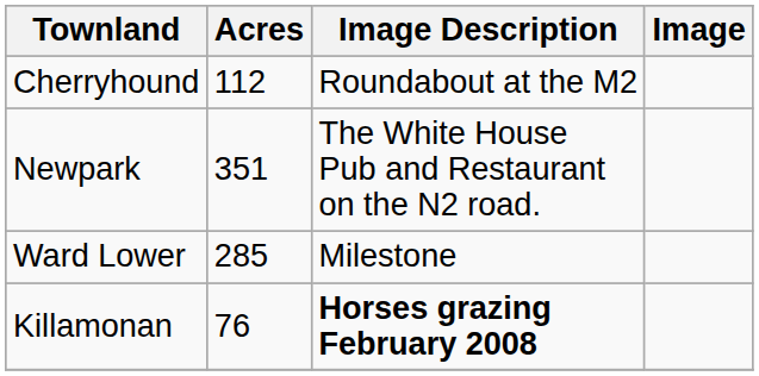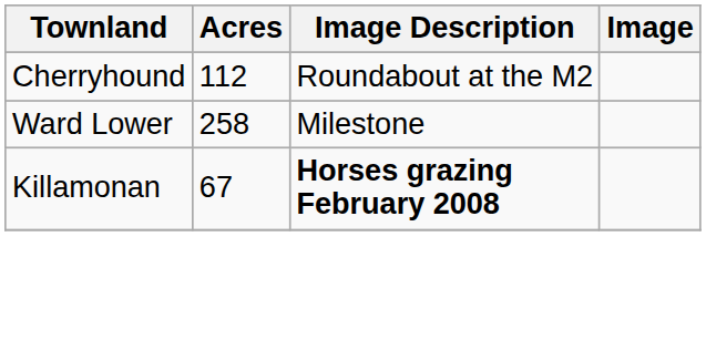- row: Newpark | 351 | The White House Pub and Restaurant on the N2 road.
Ward Lower | Acres: 285 -> 258
Killamonan | Acres: 76 -> 67
